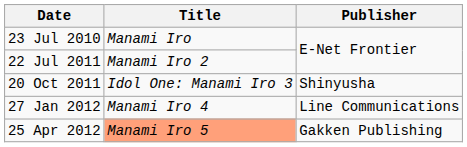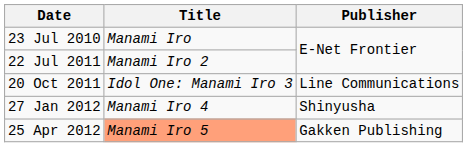20 Oct 2011 | Publisher: Shinyusha -> Line Communications
27 Jan 2012 | Publisher: Line Communications -> Shinyusha
